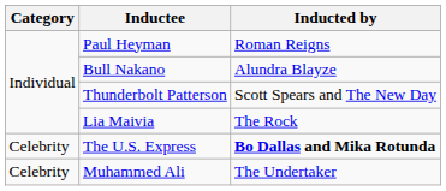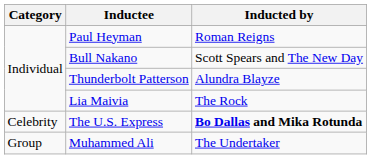Bull Nakano | Inducted by: Alundra Blayze -> Scott Spears and The New Day
Thunderbolt Patterson | Inducted by: Scott Spears and The New Day -> Alundra Blayze
Muhammed Ali | Category: Celebrity -> Group
